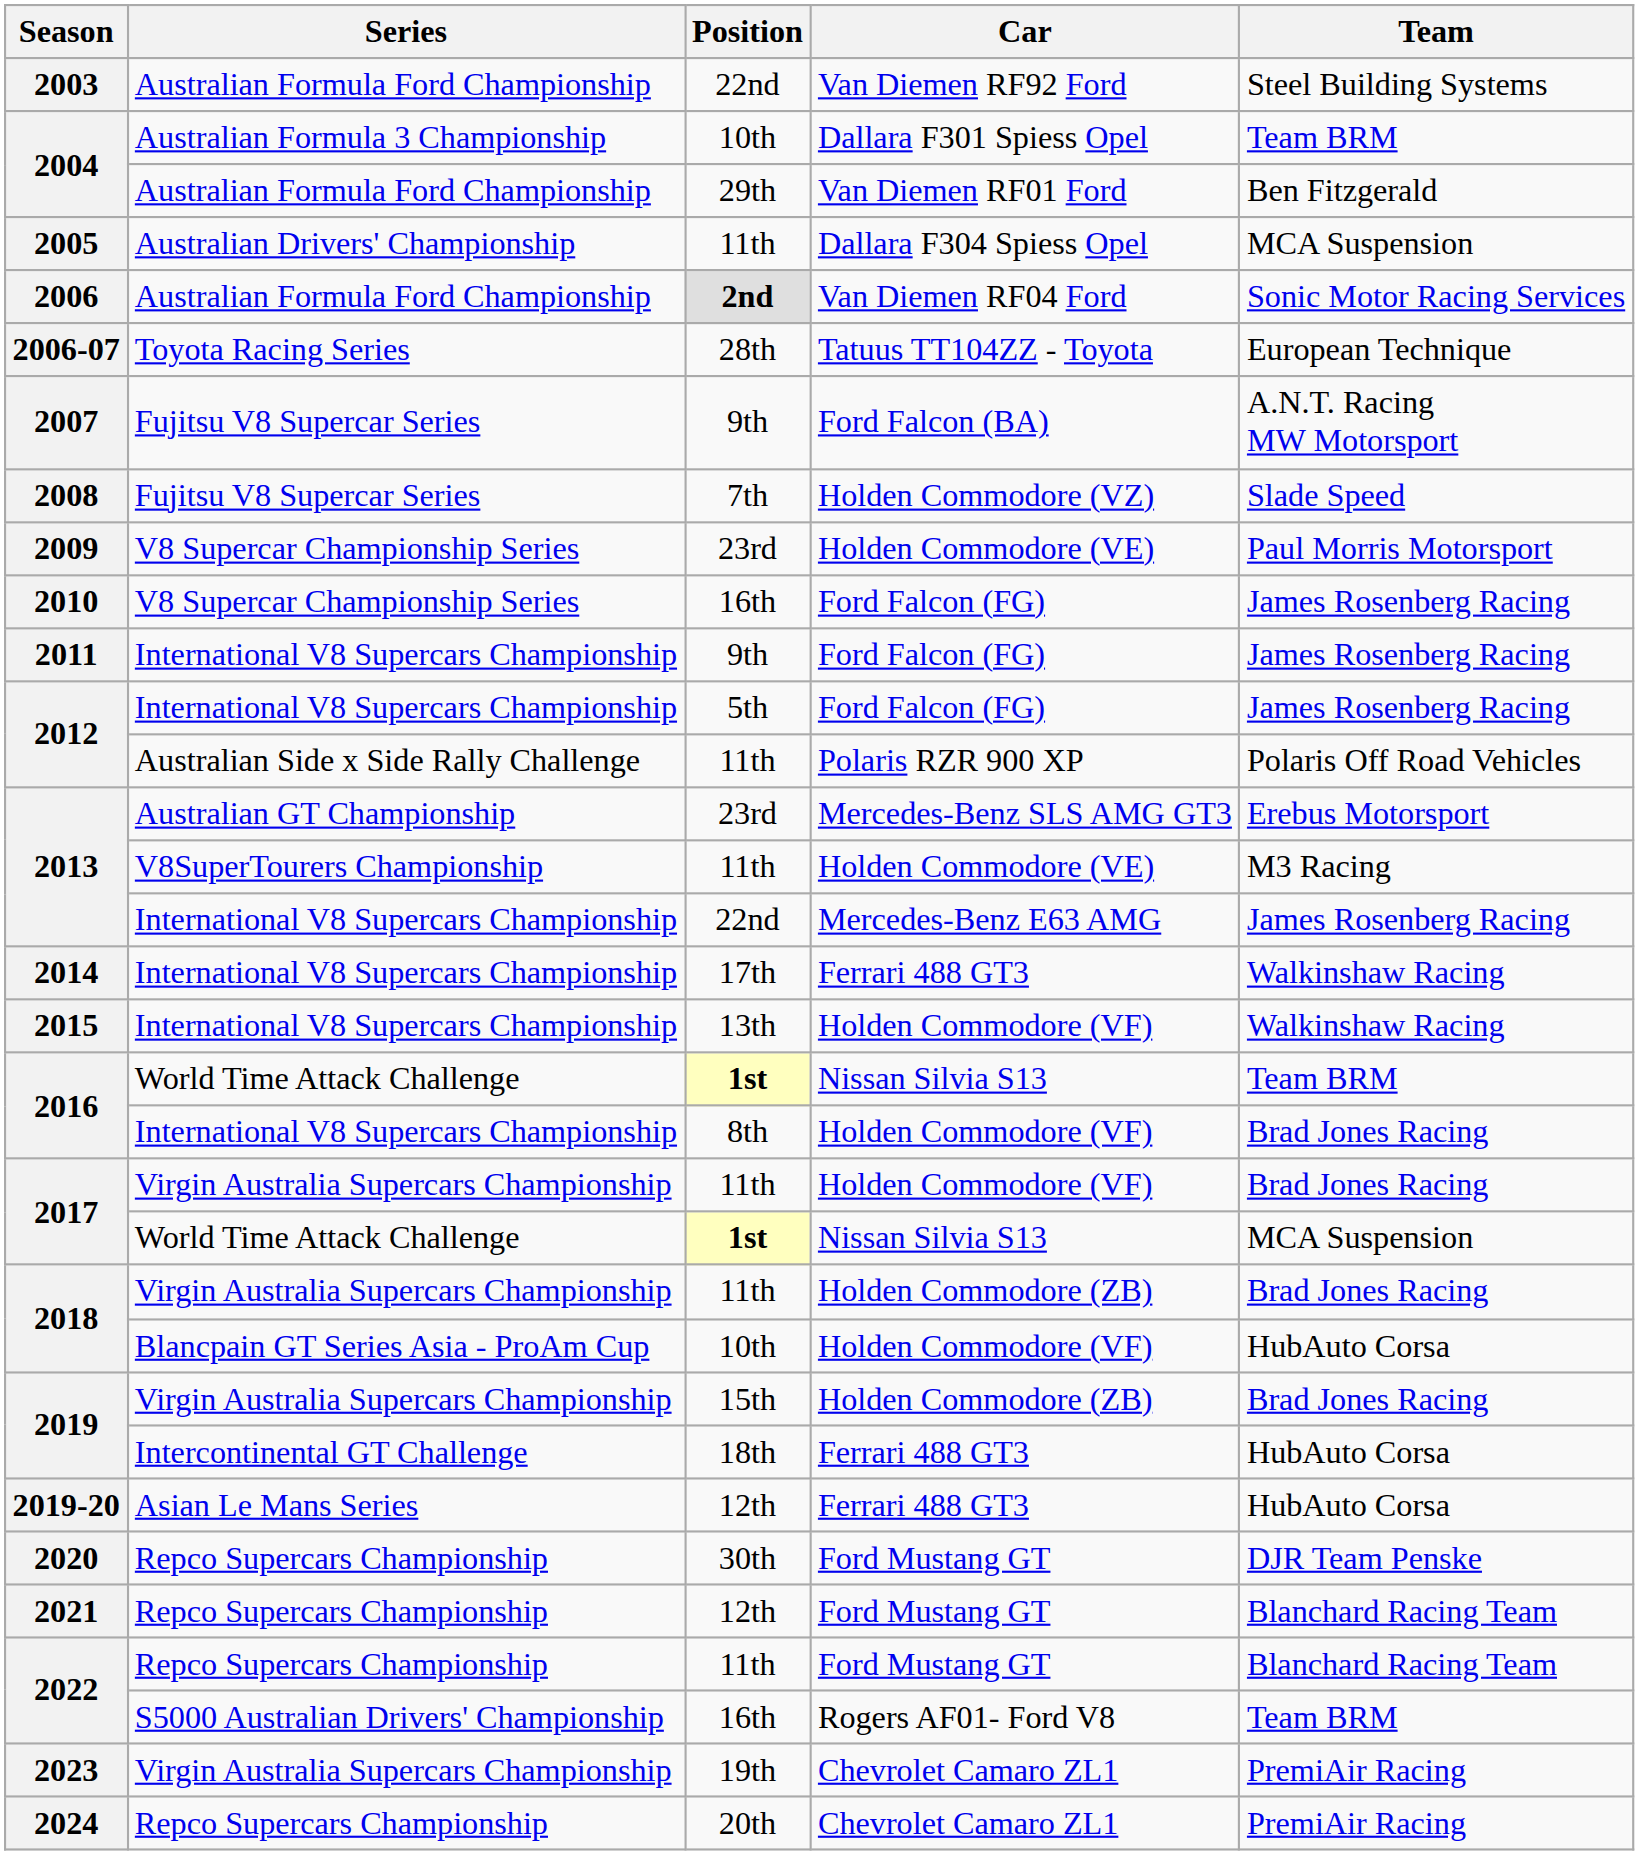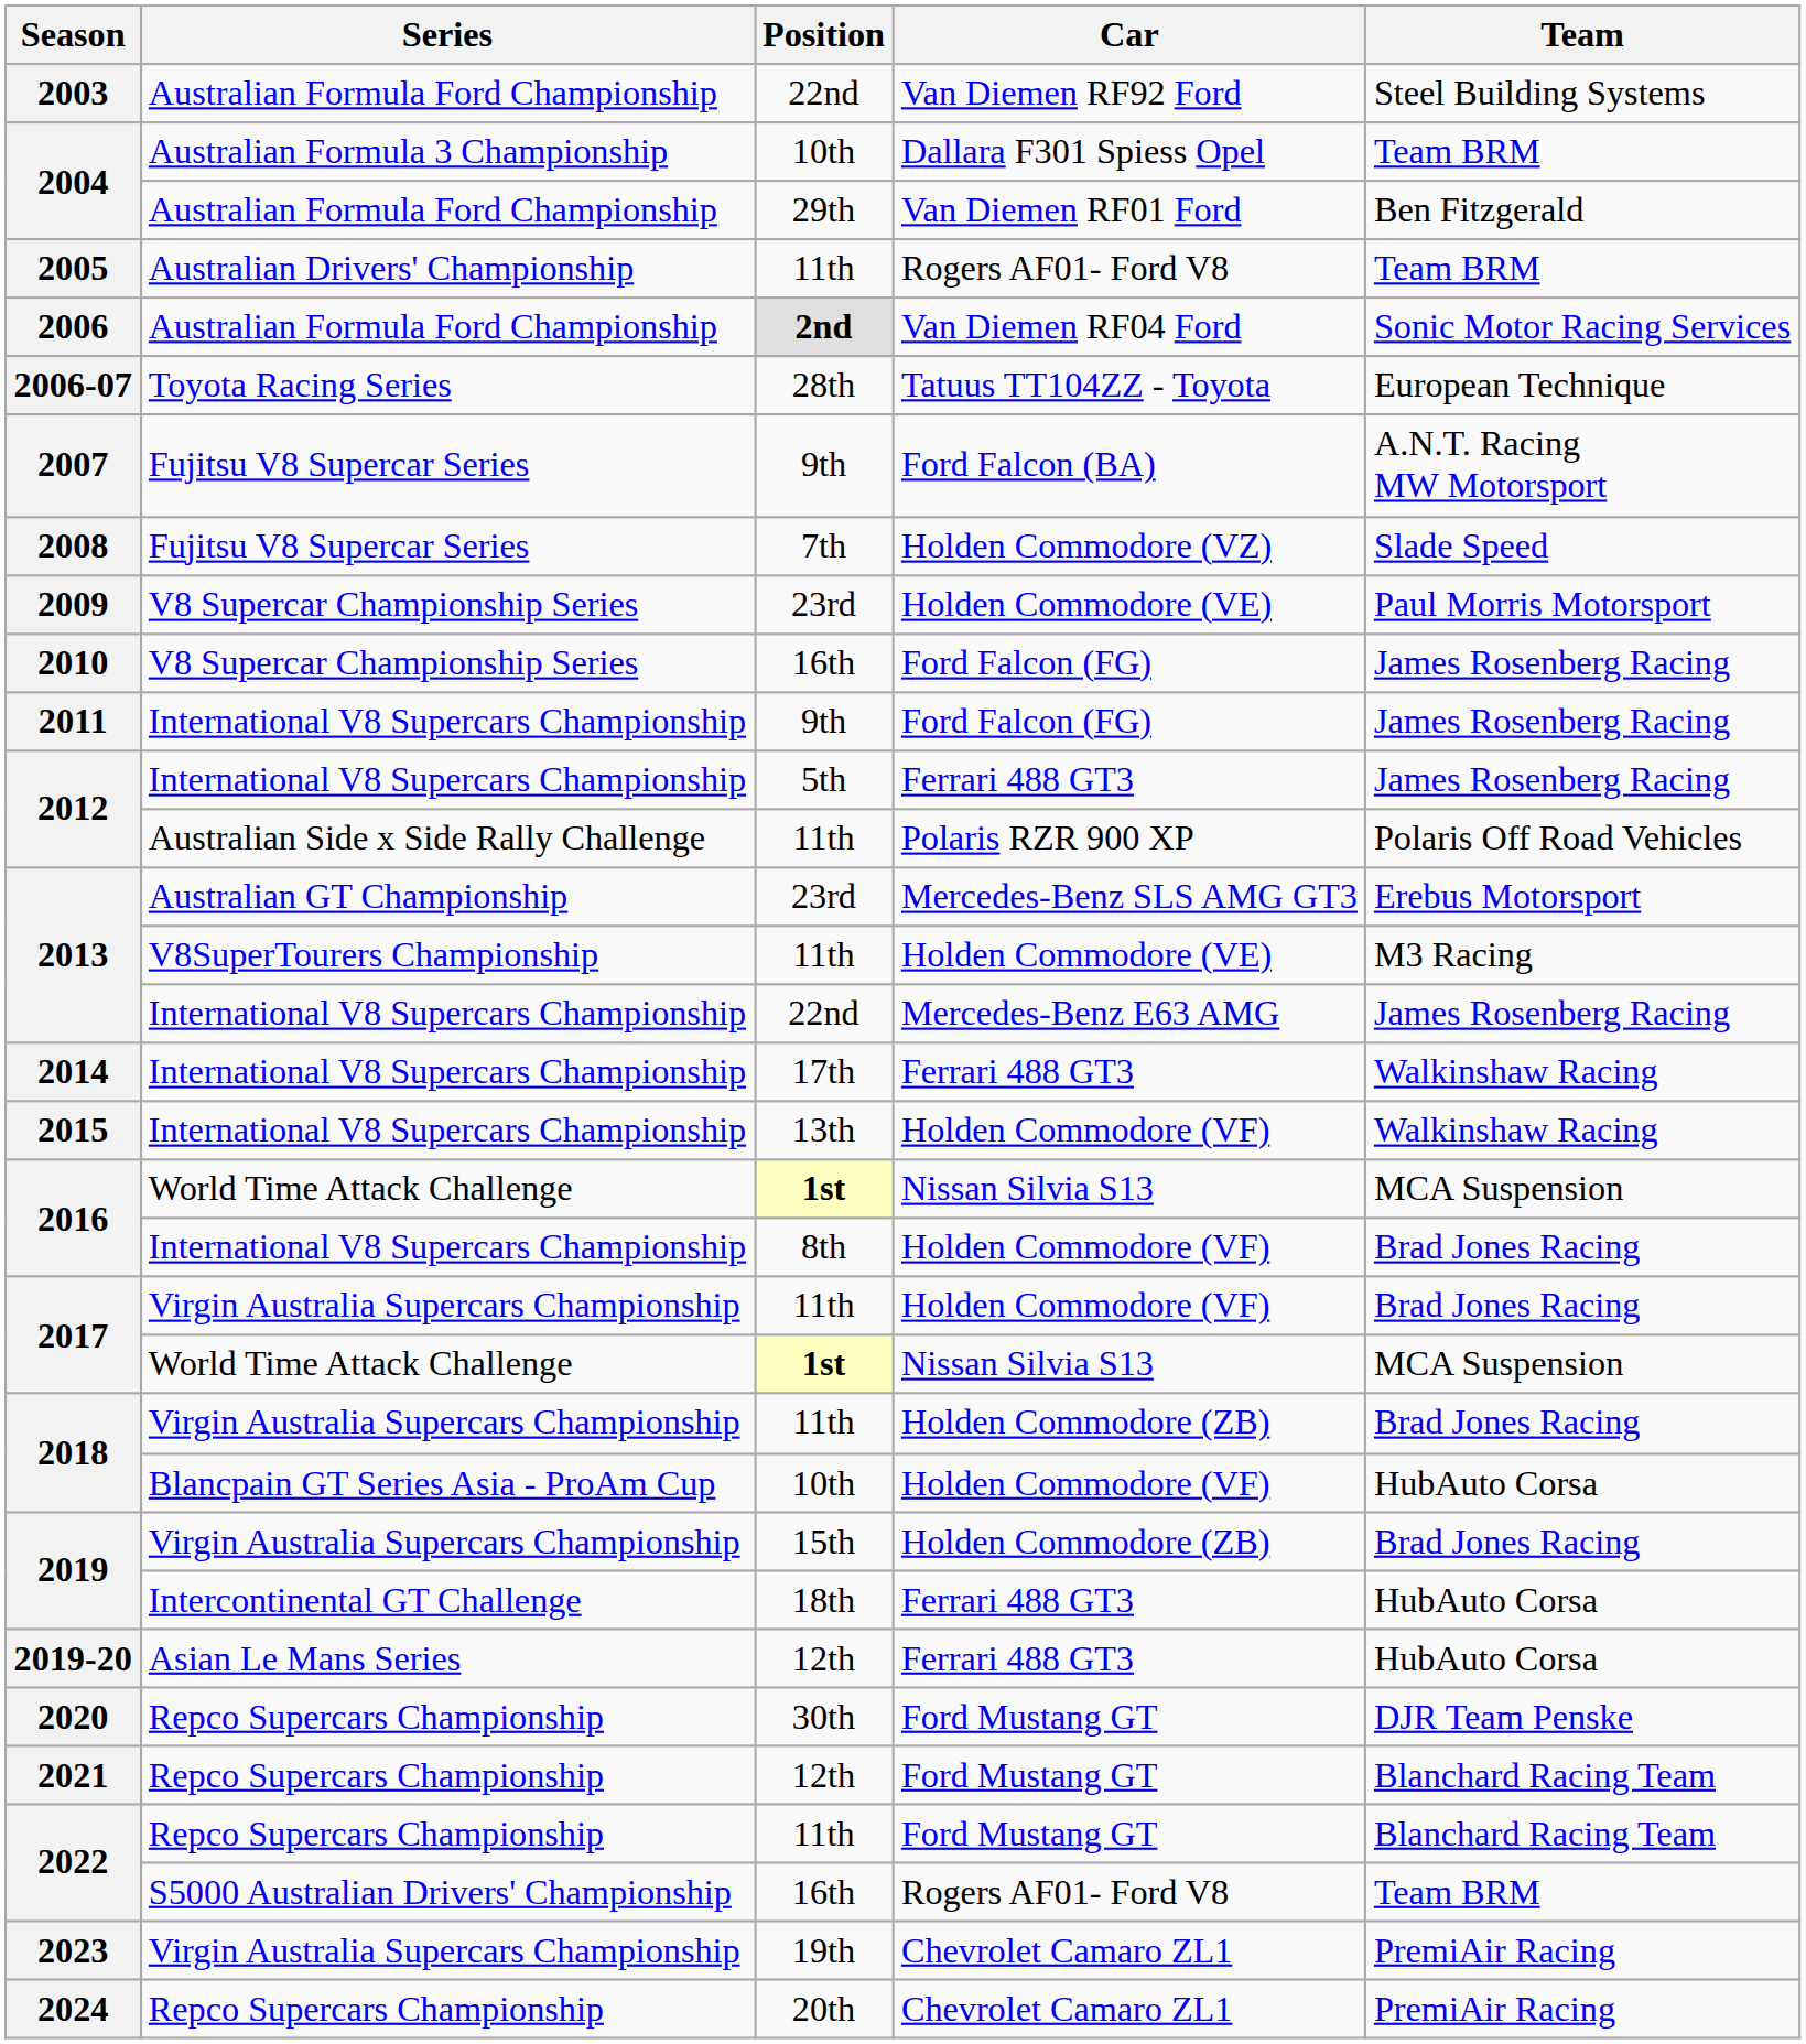2005 | Car: Dallara F304 Spiess Opel -> Rogers AF01- Ford V8
2005 | Team: MCA Suspension -> Team BRM
2012 / 5th | Car: Ford Falcon (FG) -> Ferrari 488 GT3
2016 / 1st | Team: Team BRM -> MCA Suspension
